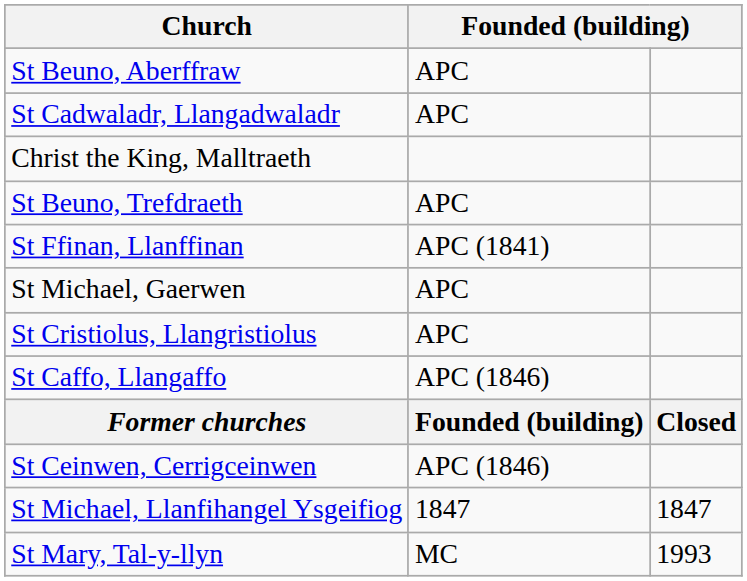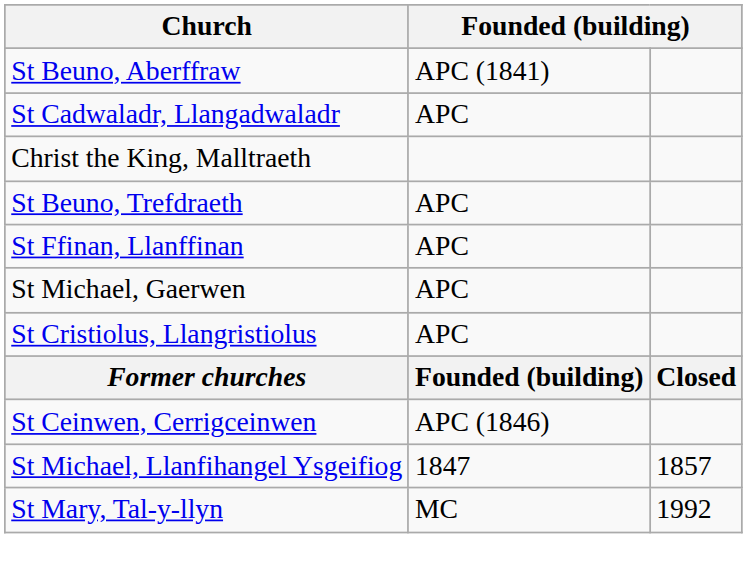St Beuno, Aberffraw | column 2: APC -> APC (1841)
St Ffinan, Llanffinan | column 2: APC (1841) -> APC
- row: St Caffo, Llangaffo | APC (1846)
St Michael, Llanfihangel Ysgeifiog | column 3: 1847 -> 1857
St Mary, Tal-y-llyn | column 3: 1993 -> 1992
